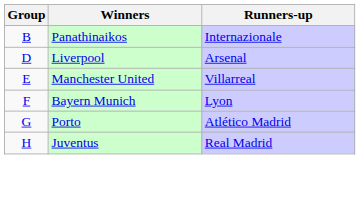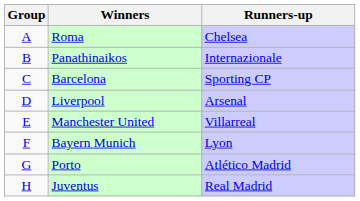+ row: A | Roma | Chelsea
+ row: C | Barcelona | Sporting CP
